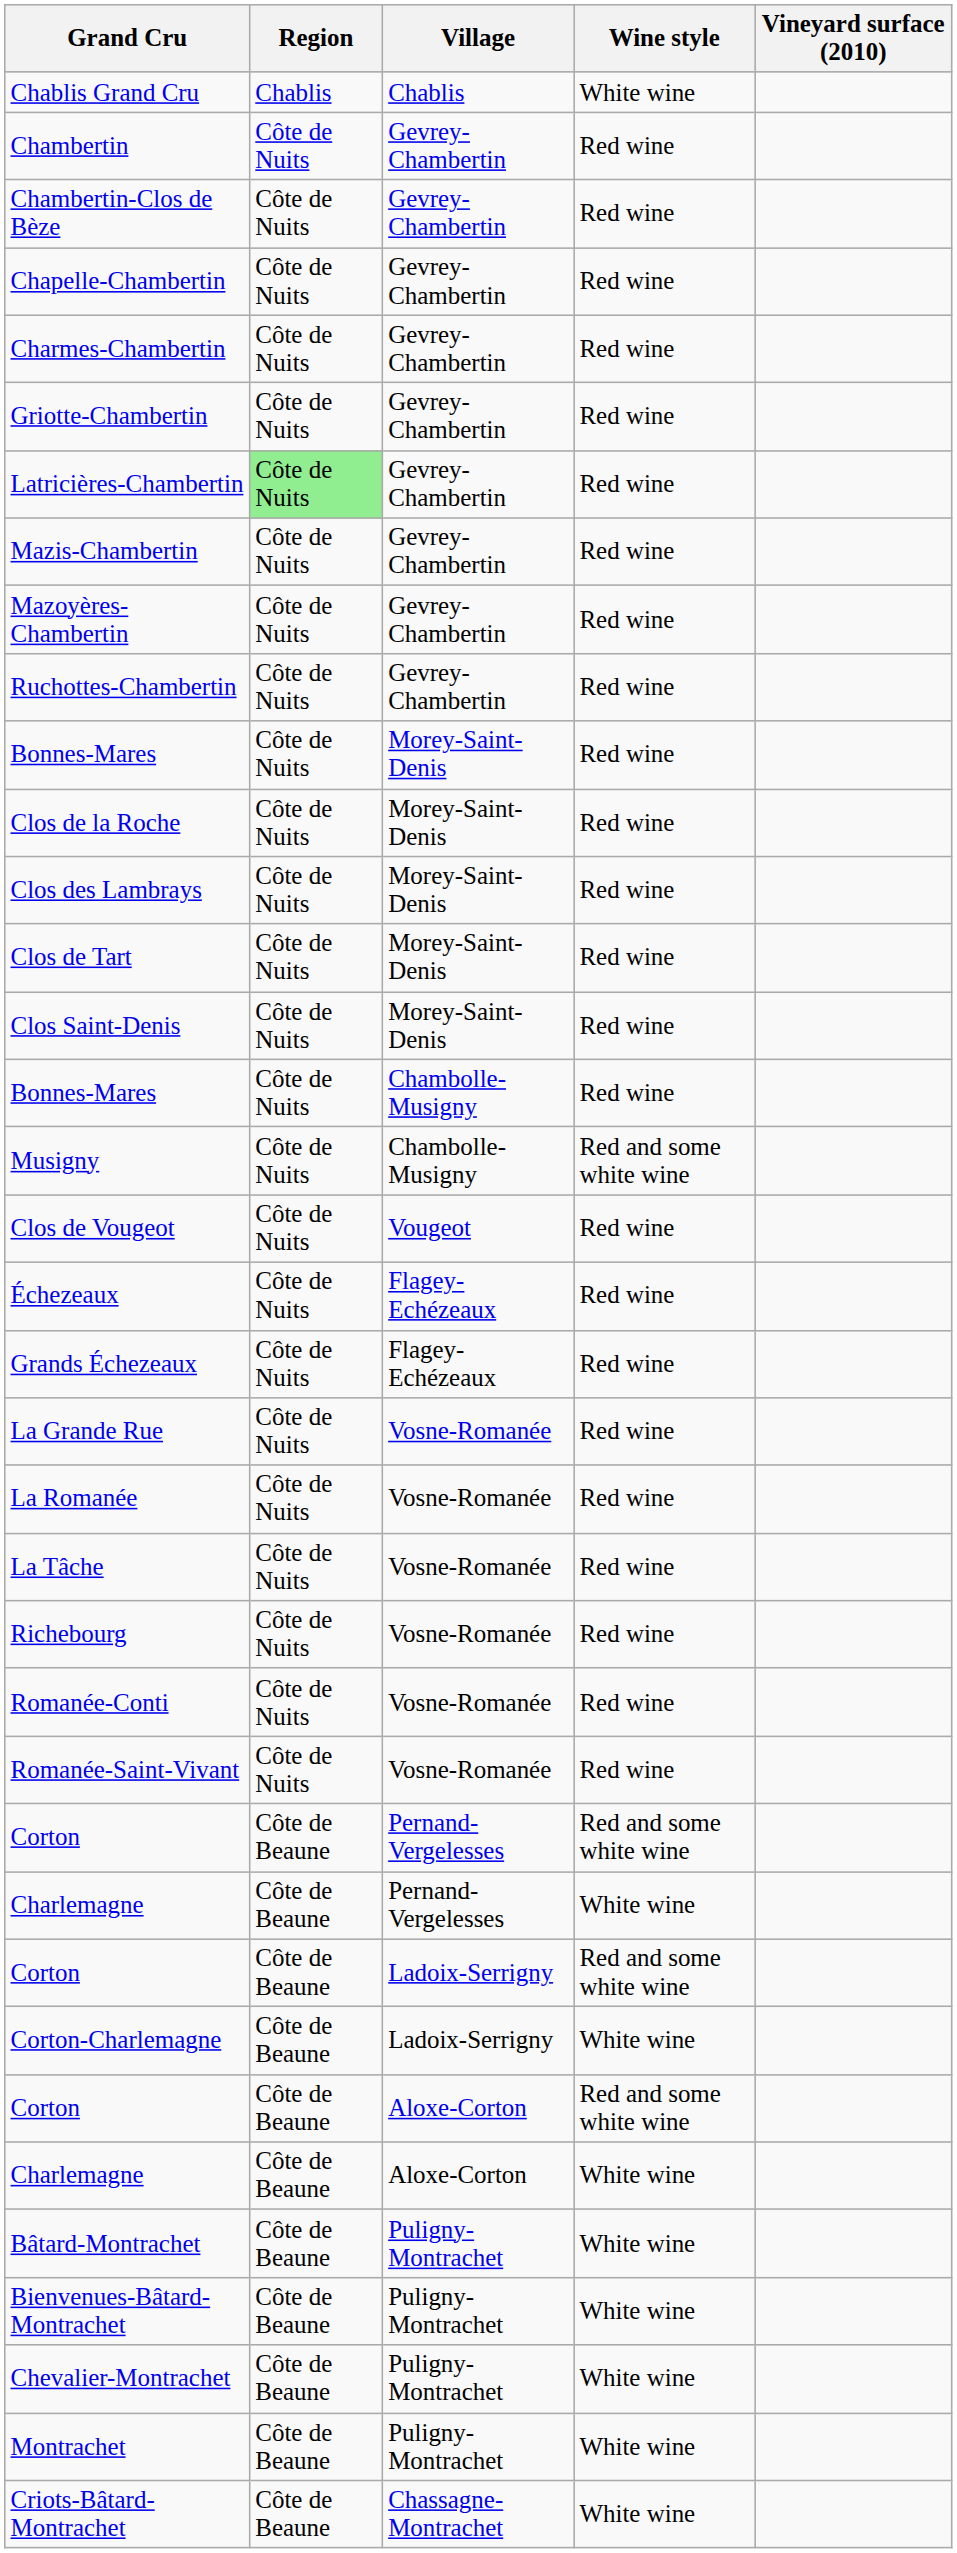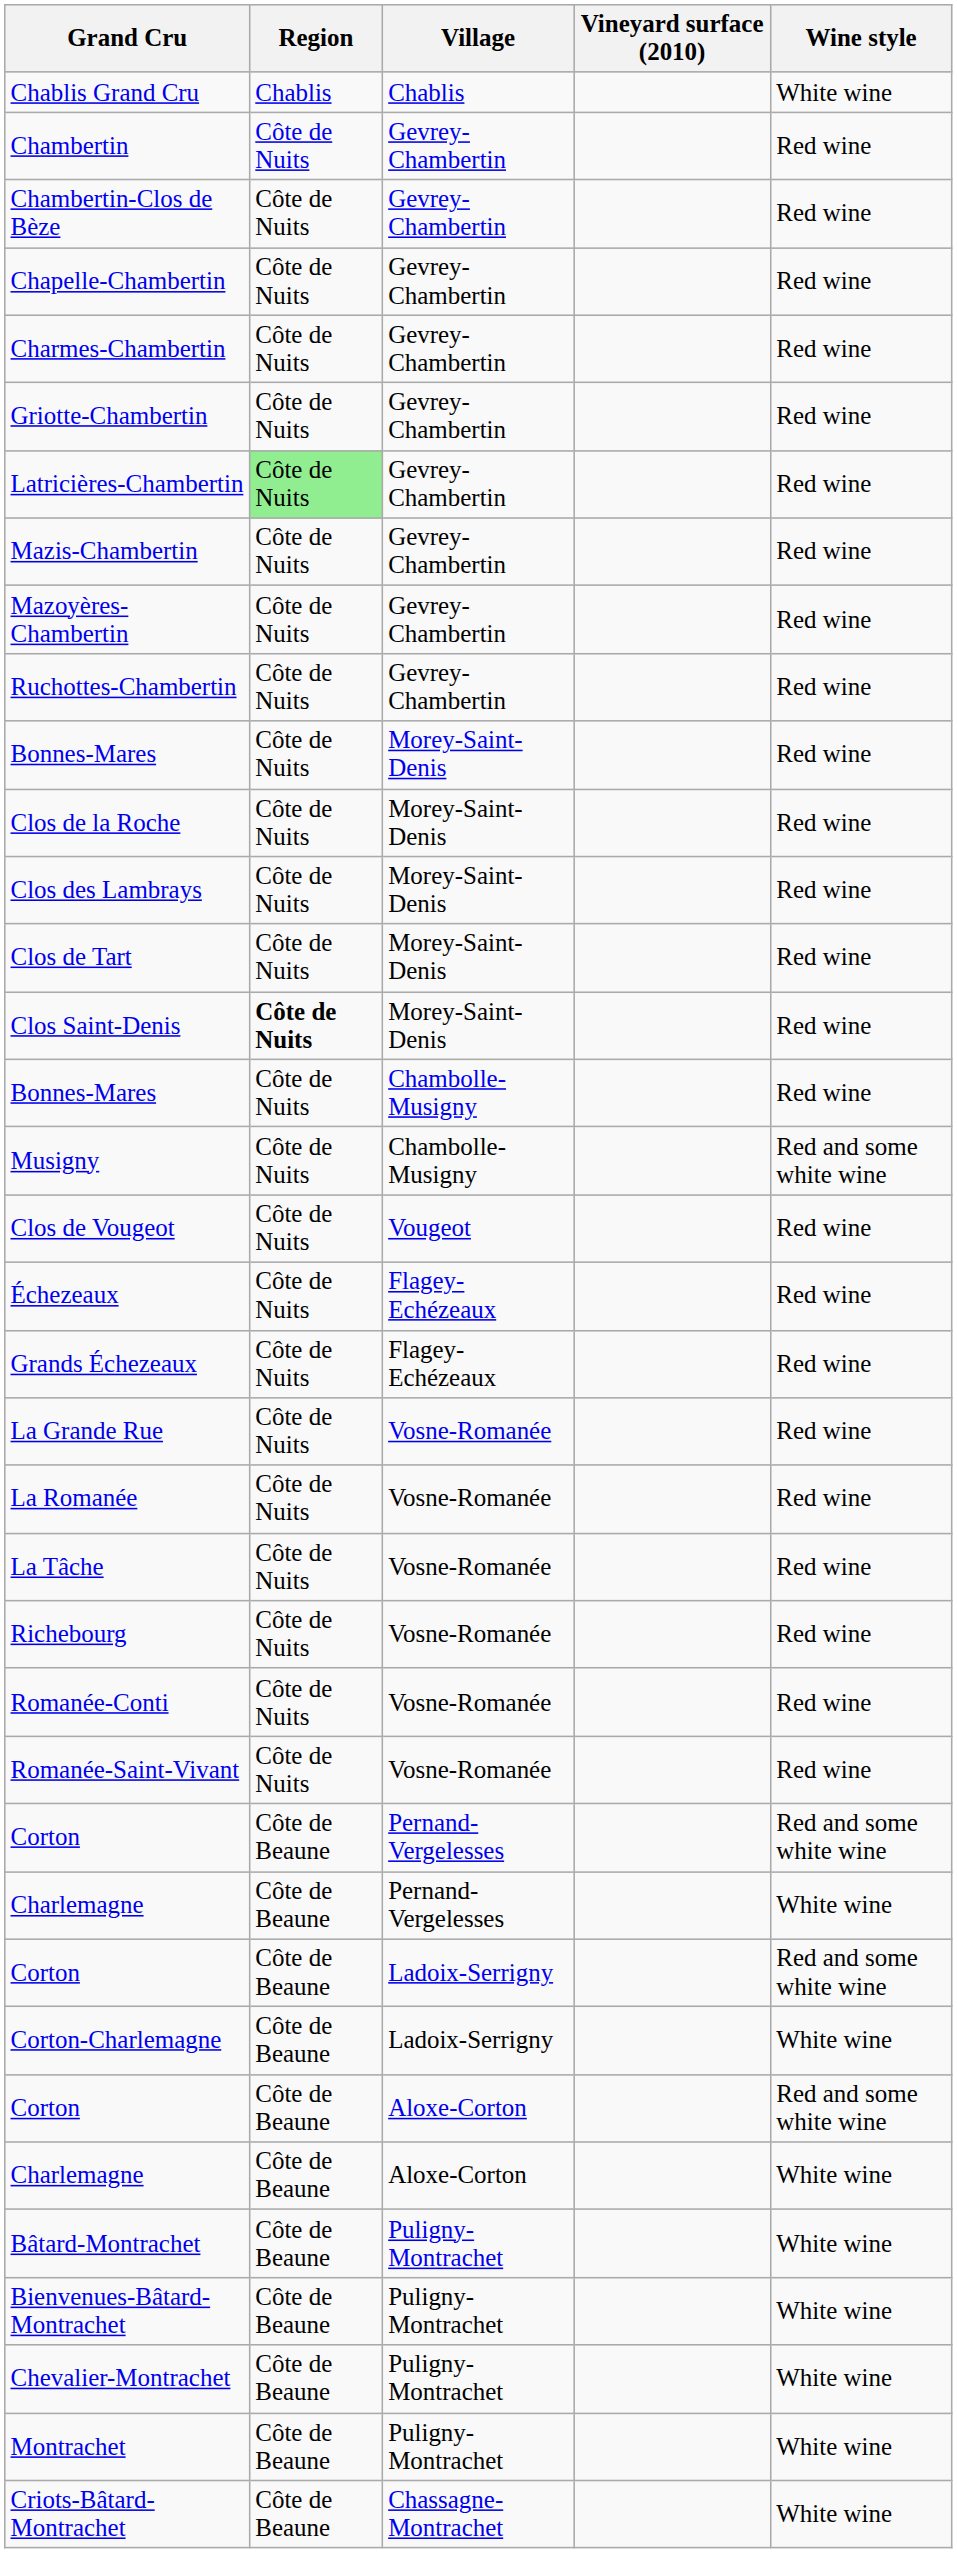columns swapped: Wine style <-> Vineyard surface (2010)
Clos Saint-Denis | Region: normal -> bold
